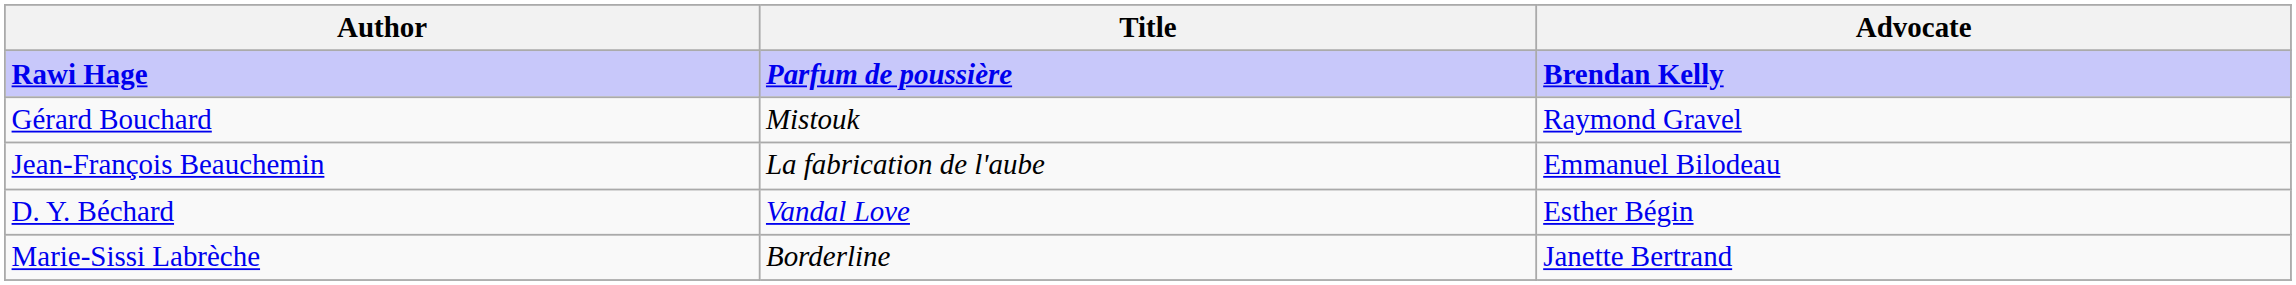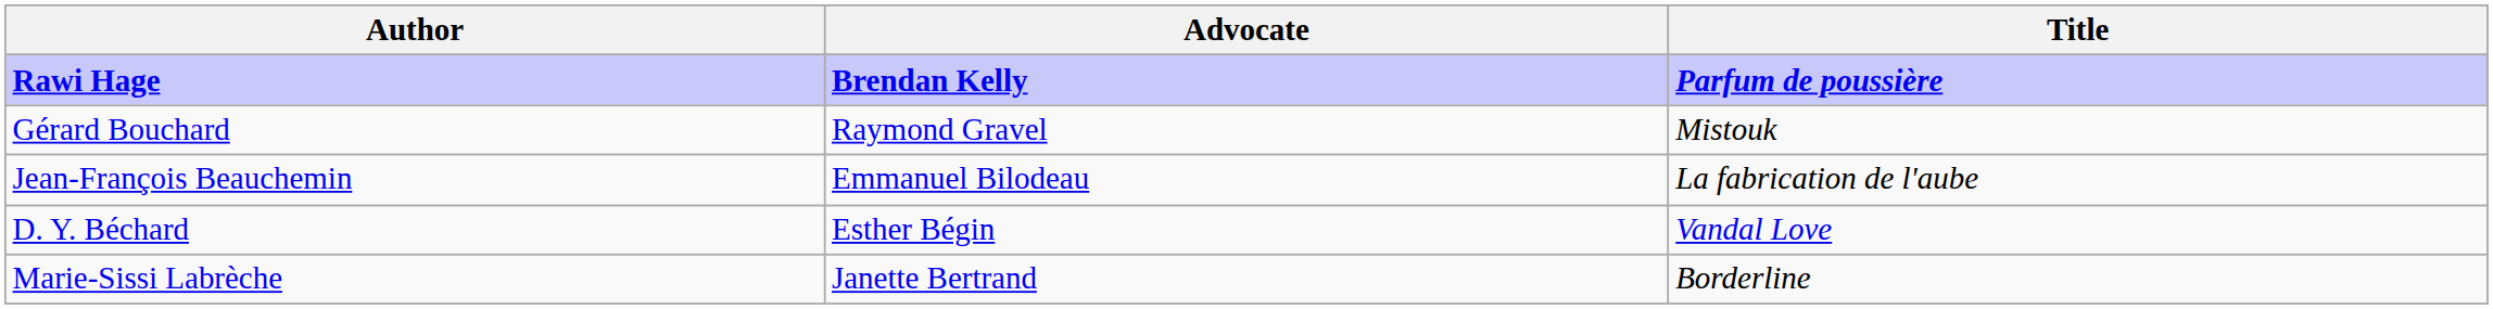columns swapped: Title <-> Advocate
